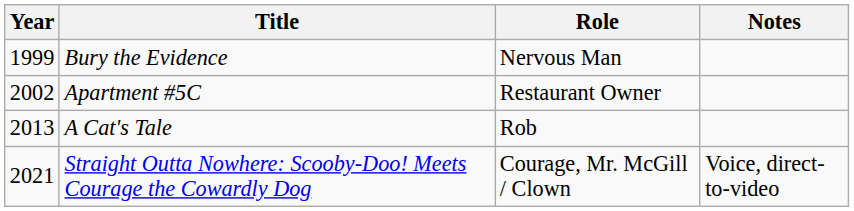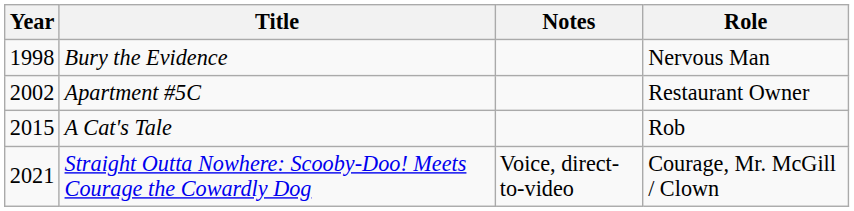columns swapped: Role <-> Notes
Bury the Evidence | Year: 1999 -> 1998
A Cat's Tale | Year: 2013 -> 2015
